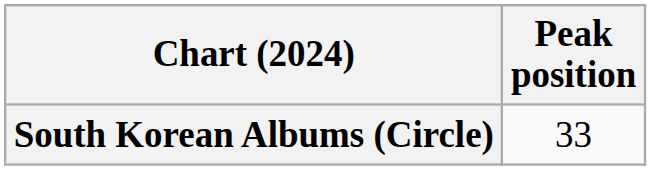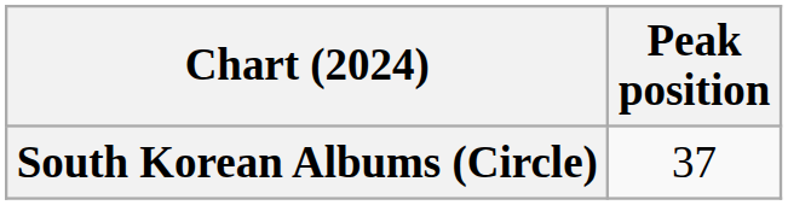South Korean Albums (Circle) | Peak position: 33 -> 37
